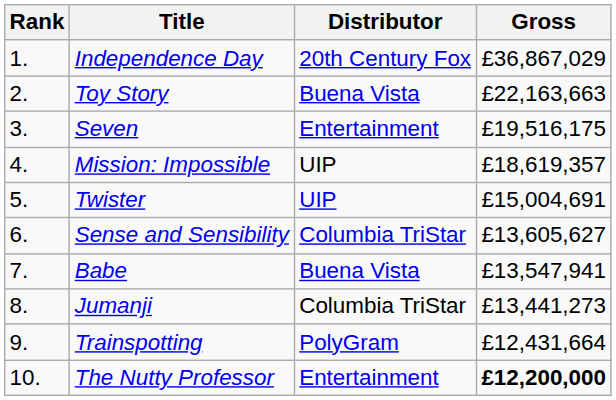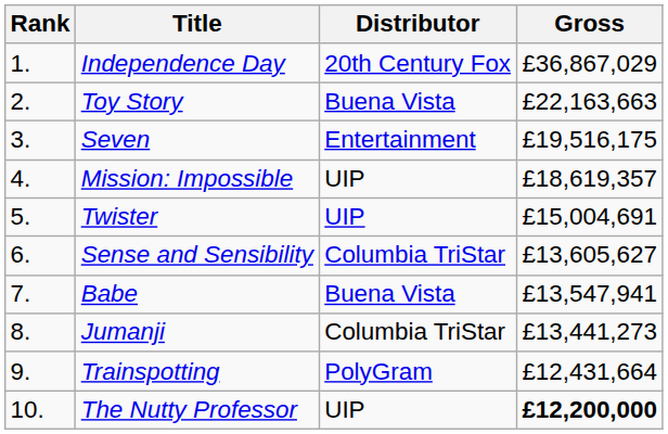The Nutty Professor | Distributor: Entertainment -> UIP
